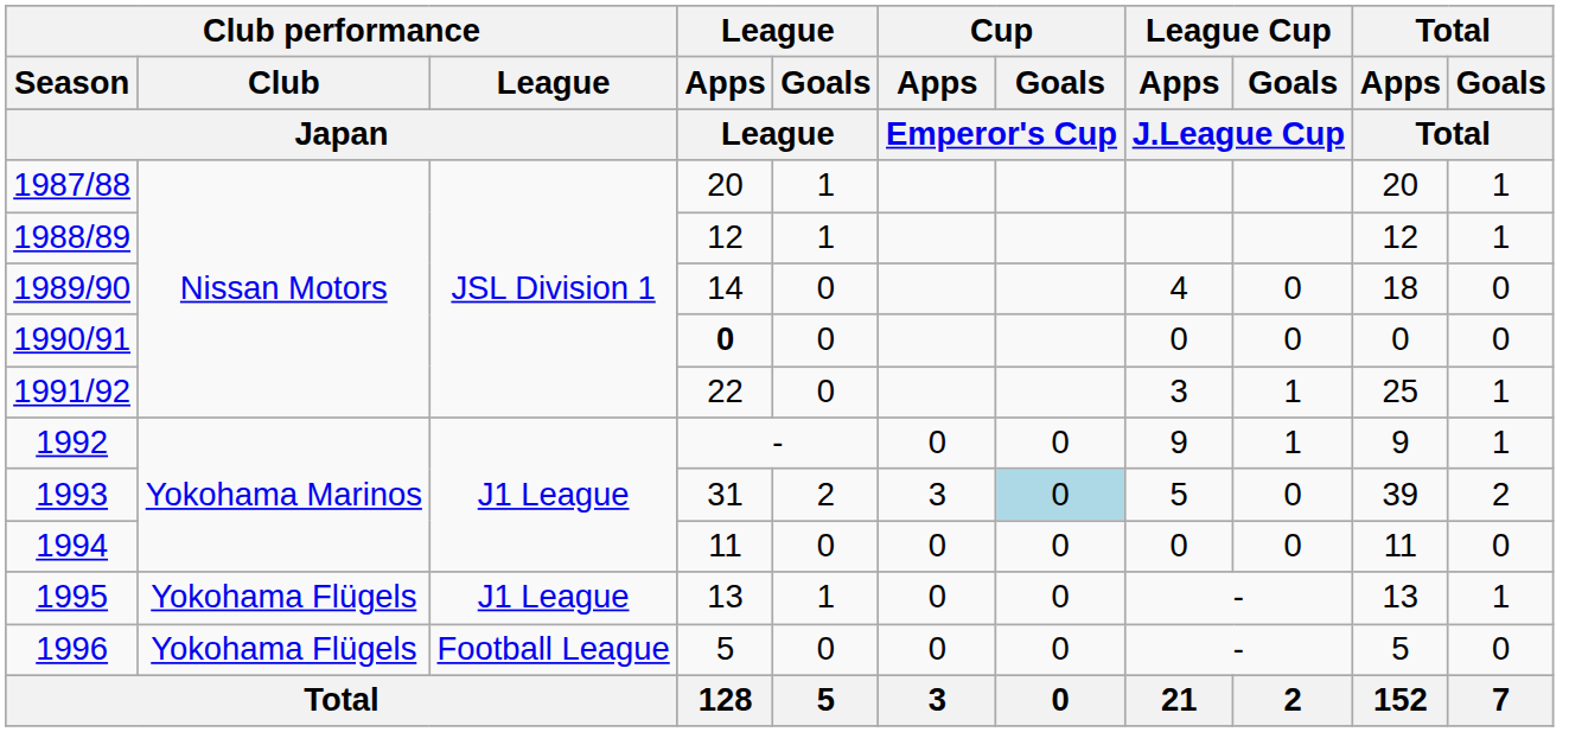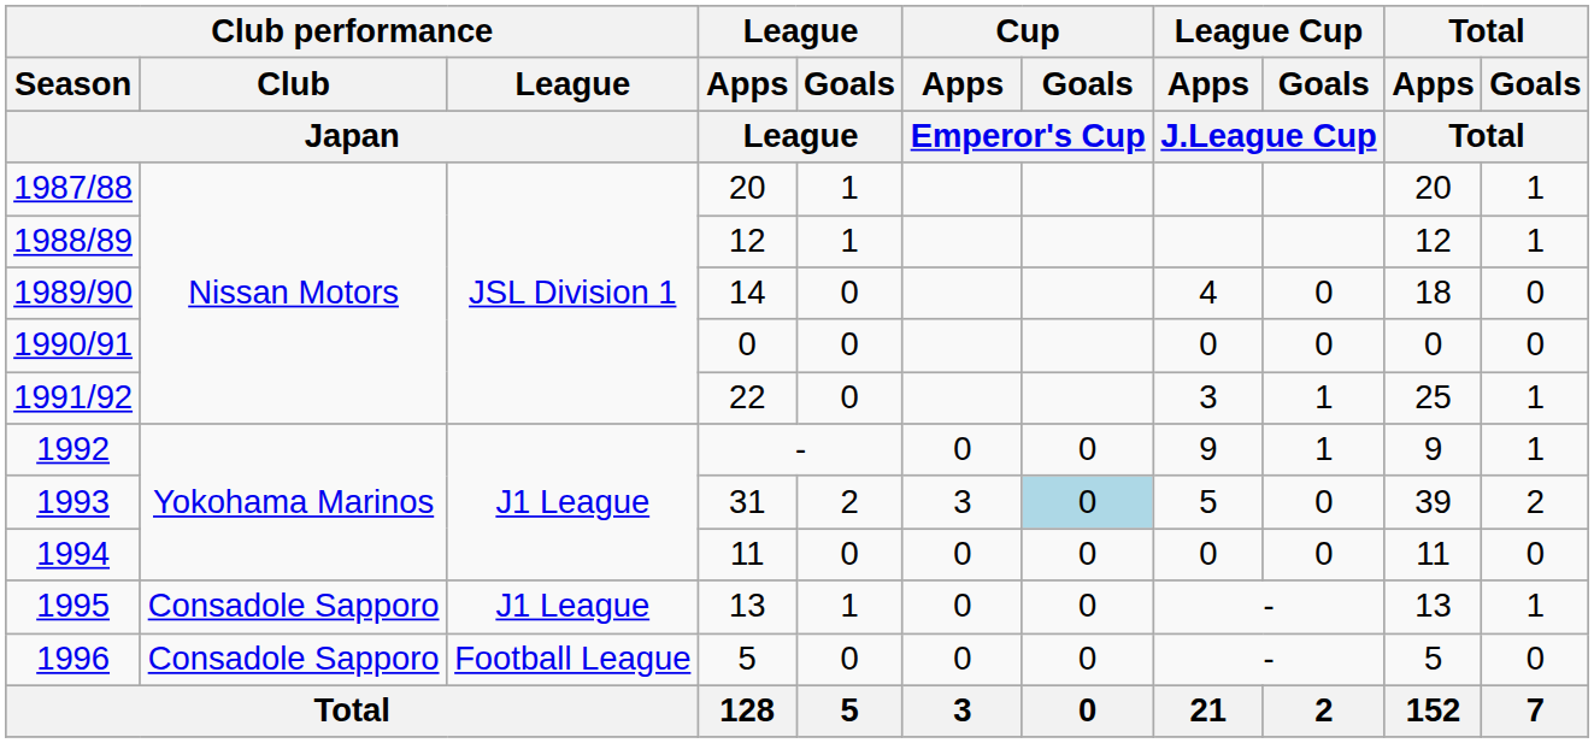1990/91 | League / Apps / League: bold -> normal
1995 | Club performance / Club / Japan: Yokohama Flügels -> Consadole Sapporo
1996 | Club performance / Club / Japan: Yokohama Flügels -> Consadole Sapporo
